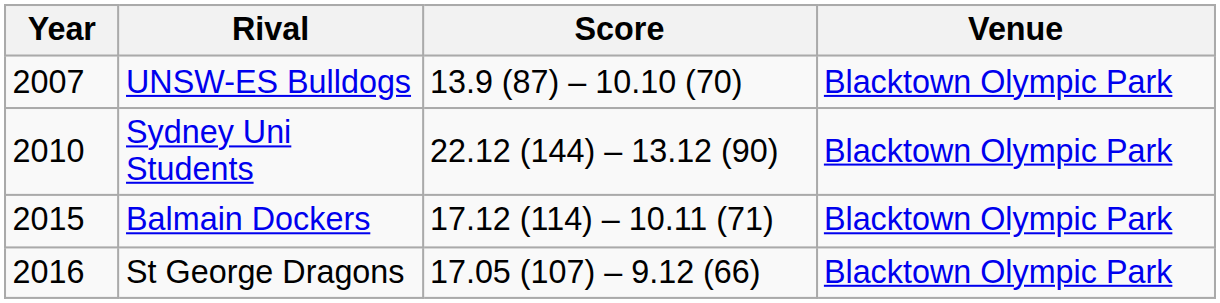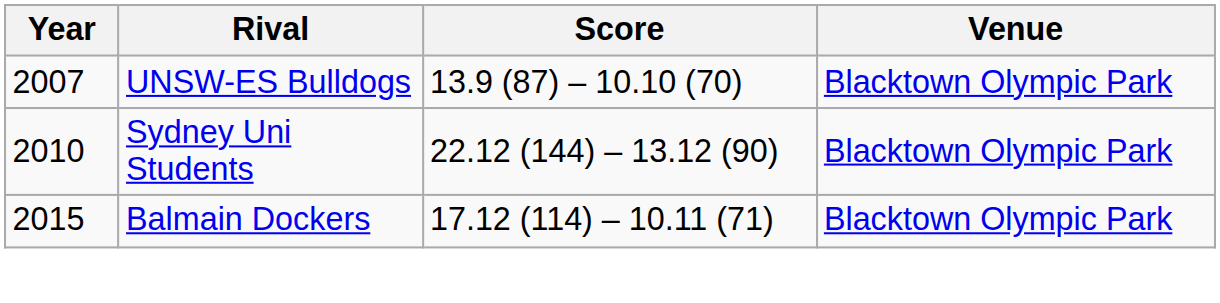- row: 2016 | St George Dragons | 17.05 (107) – 9.12 (66) | Blacktown Olympic Park
